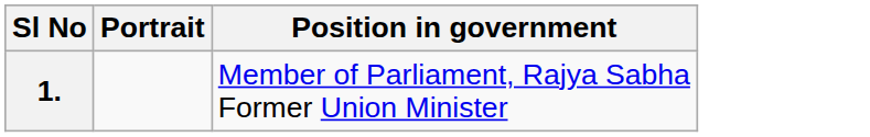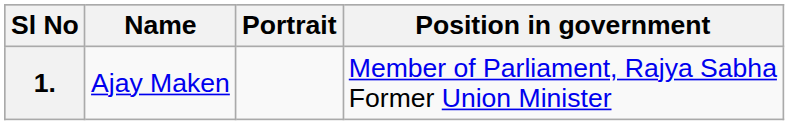+ column: Name | Ajay Maken
